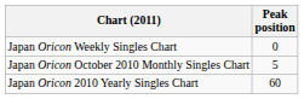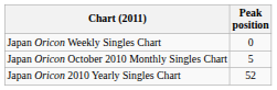Japan Oricon 2010 Yearly Singles Chart | Peak position: 60 -> 52
